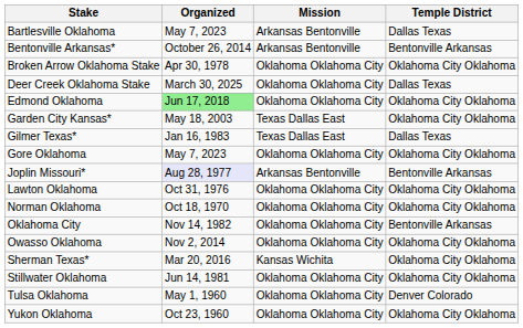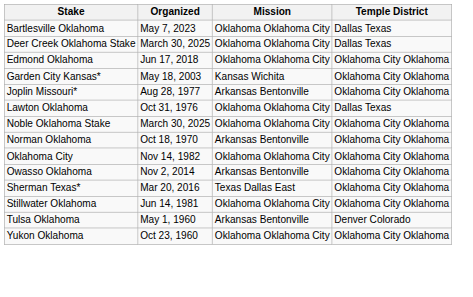Bartlesville Oklahoma | Mission: Arkansas Bentonville -> Oklahoma Oklahoma City
- row: Bentonville Arkansas* | October 26, 2014 | Arkansas Bentonville | Bentonville Arkansas
- row: Broken Arrow Oklahoma Stake | Apr 30, 1978 | Oklahoma Oklahoma City | Oklahoma City Oklahoma
Edmond Oklahoma | Organized: lightgreen background -> no background
Garden City Kansas* | Mission: Texas Dallas East -> Kansas Wichita
- row: Gilmer Texas* | Jan 16, 1983 | Texas Dallas East | Dallas Texas
- row: Gore Oklahoma | May 7, 2023 | Oklahoma Oklahoma City | Oklahoma City Oklahoma
Joplin Missouri* | Organized: lavender background -> no background
Joplin Missouri* | Temple District: Bentonville Arkansas -> Oklahoma City Oklahoma
Lawton Oklahoma | Temple District: Oklahoma City Oklahoma -> Dallas Texas
+ row: Noble Oklahoma Stake | March 30, 2025 | Oklahoma Oklahoma City | Oklahoma City Oklahoma
Norman Oklahoma | Mission: Oklahoma Oklahoma City -> Arkansas Bentonville
Oklahoma City | Temple District: Bentonville Arkansas -> Oklahoma City Oklahoma
Owasso Oklahoma | Mission: Oklahoma Oklahoma City -> Arkansas Bentonville
Sherman Texas* | Mission: Kansas Wichita -> Texas Dallas East
Tulsa Oklahoma | Mission: Oklahoma Oklahoma City -> Arkansas Bentonville
